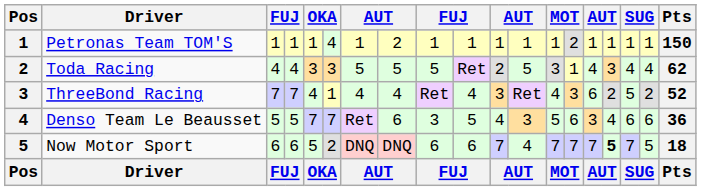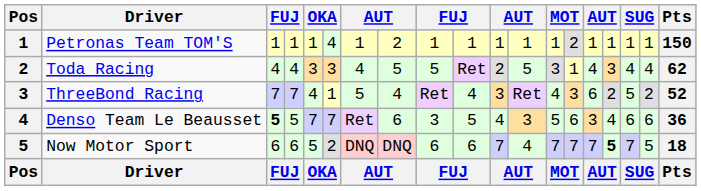Toda Racing | column 7: 5 -> 4
ThreeBond Racing | column 7: 4 -> 5
Denso Team Le Beausset | column 3: normal -> bold
